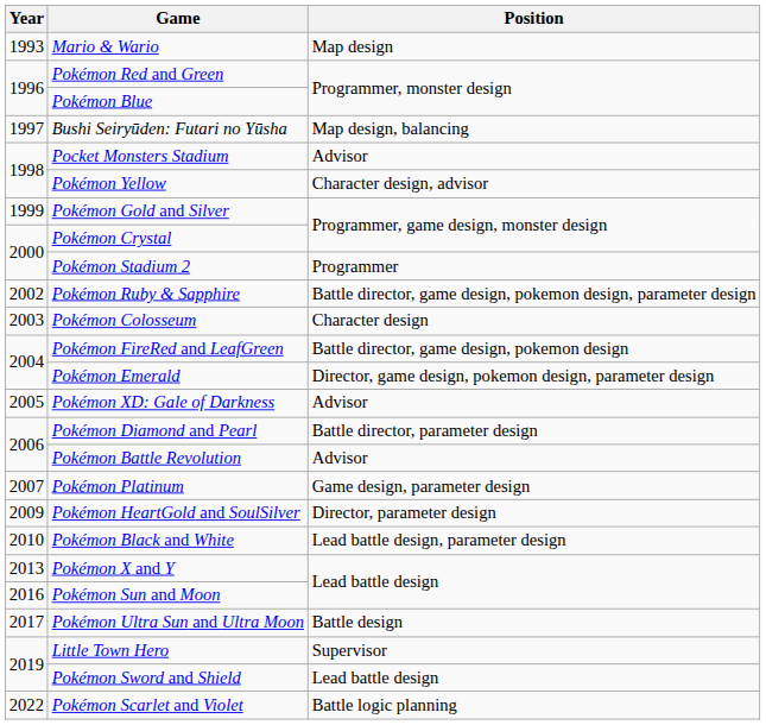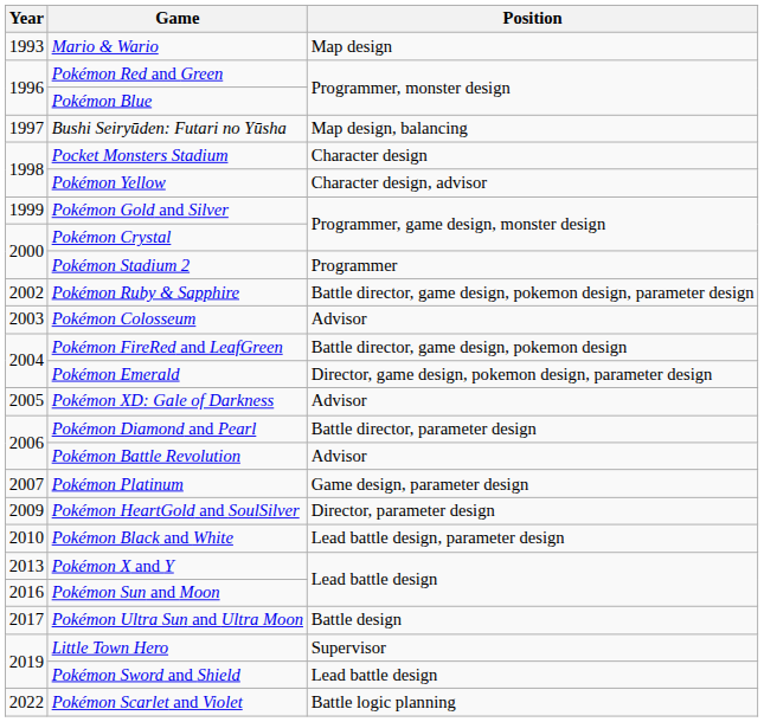Pocket Monsters Stadium | Position: Advisor -> Character design
Pokémon Colosseum | Position: Character design -> Advisor
